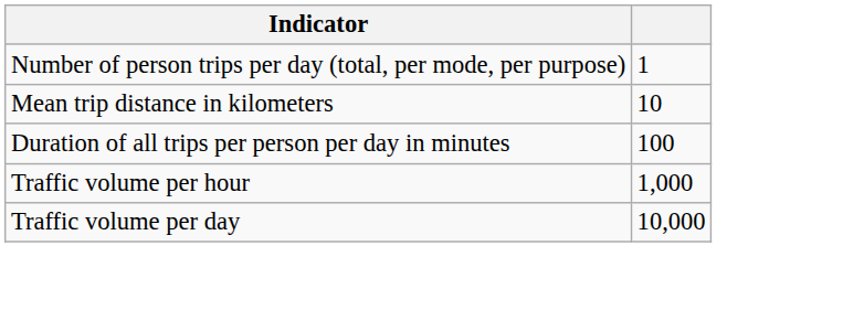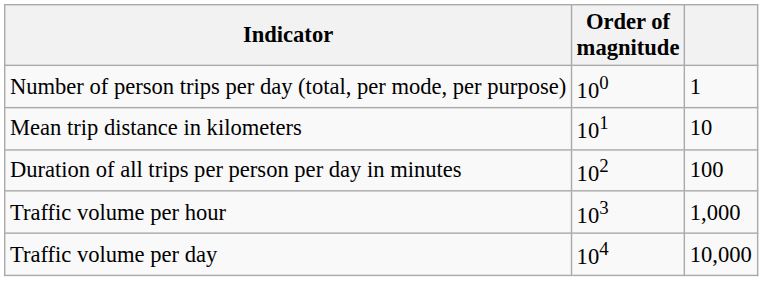+ column: Order of magnitude | 100 | 101 | 102 | 103 | 104
